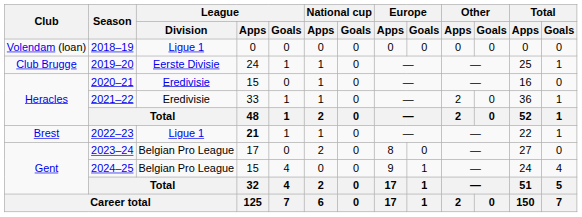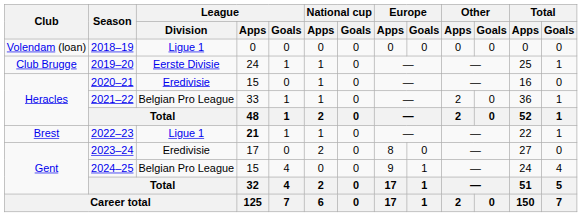2021–22 | League / Division: Eredivisie -> Belgian Pro League
2023–24 | League / Division: Belgian Pro League -> Eredivisie
